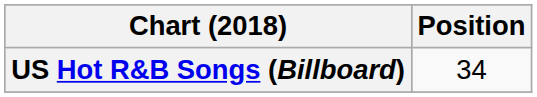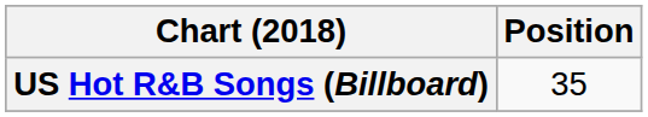US Hot R&B Songs (Billboard) | Position: 34 -> 35
